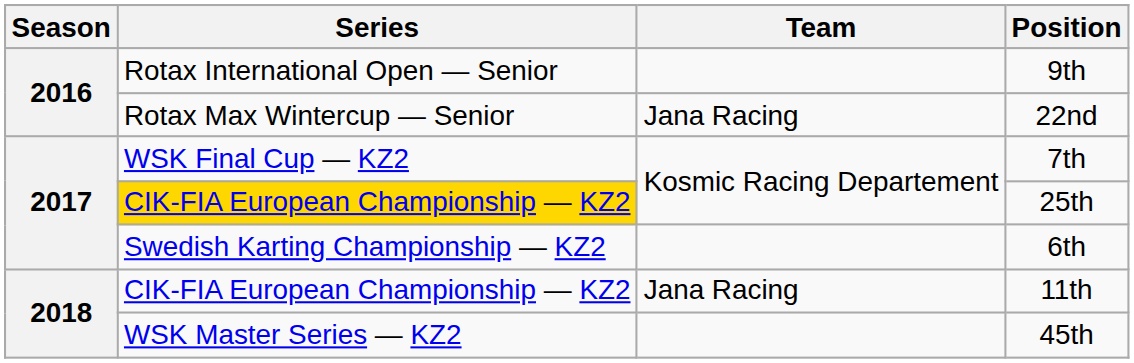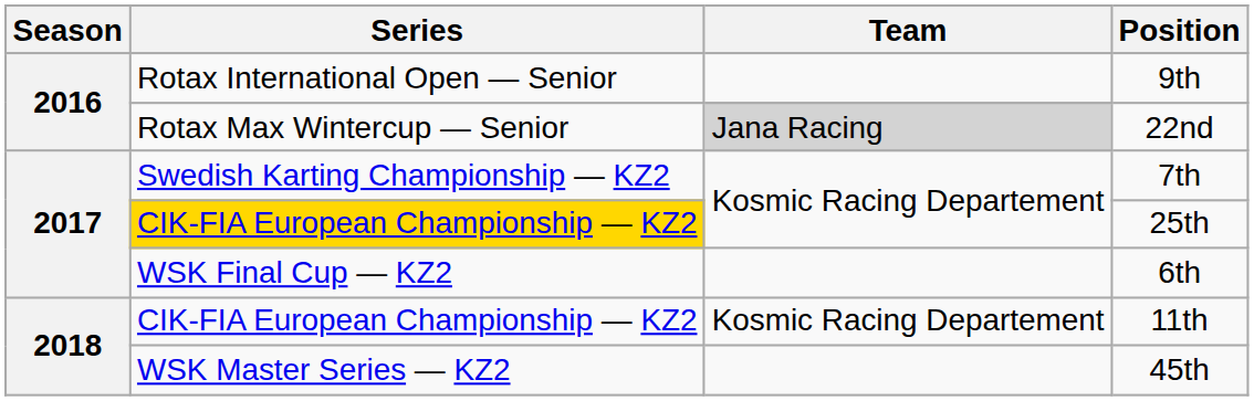22nd | Team: no background -> lightgrey background
7th | Series: WSK Final Cup — KZ2 -> Swedish Karting Championship — KZ2
6th | Series: Swedish Karting Championship — KZ2 -> WSK Final Cup — KZ2
11th | Team: Jana Racing -> Kosmic Racing Departement
